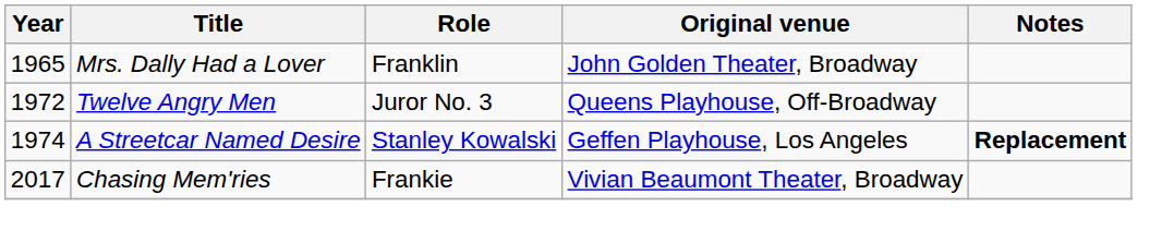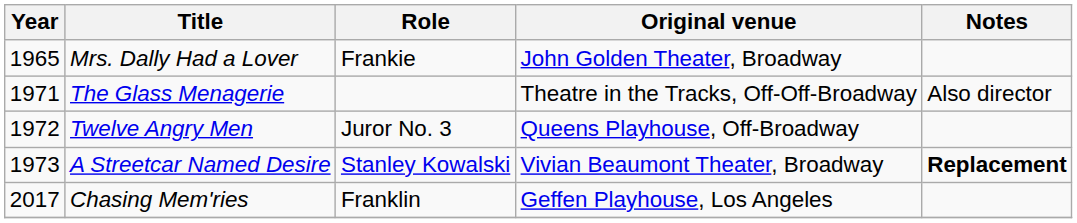Mrs. Dally Had a Lover | Role: Franklin -> Frankie
+ row: 1971 | The Glass Menagerie | Theatre in the Tracks, Off-Off-Broadway | Also director
A Streetcar Named Desire | Year: 1974 -> 1973
A Streetcar Named Desire | Original venue: Geffen Playhouse, Los Angeles -> Vivian Beaumont Theater, Broadway
Chasing Mem'ries | Role: Frankie -> Franklin
Chasing Mem'ries | Original venue: Vivian Beaumont Theater, Broadway -> Geffen Playhouse, Los Angeles
